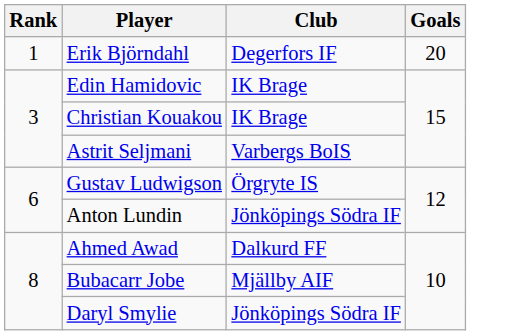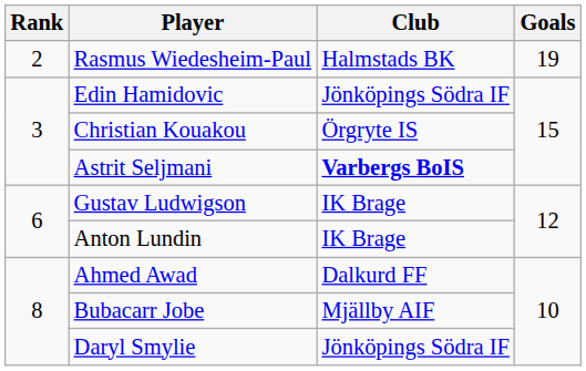- row: 1 | Erik Björndahl | Degerfors IF | 20
+ row: 2 | Rasmus Wiedesheim-Paul | Halmstads BK | 19
Edin Hamidovic | Club: IK Brage -> Jönköpings Södra IF
Christian Kouakou | Club: IK Brage -> Örgryte IS
Astrit Seljmani | Club: normal -> bold
Gustav Ludwigson | Club: Örgryte IS -> IK Brage
Anton Lundin | Club: Jönköpings Södra IF -> IK Brage
